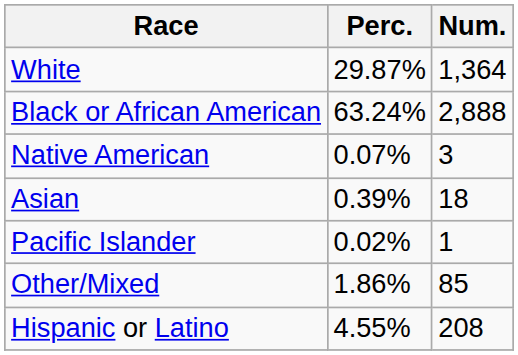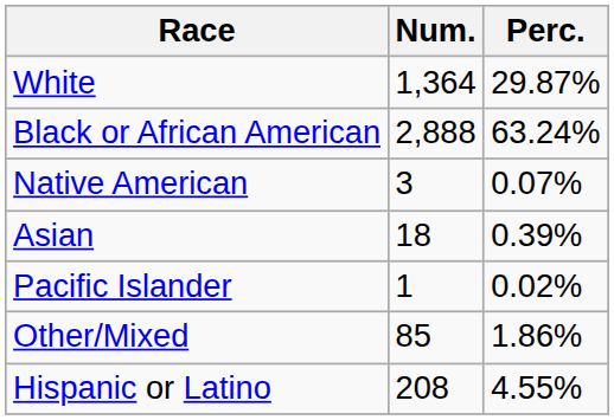columns swapped: Num. <-> Perc.
